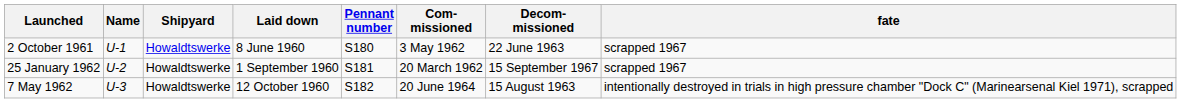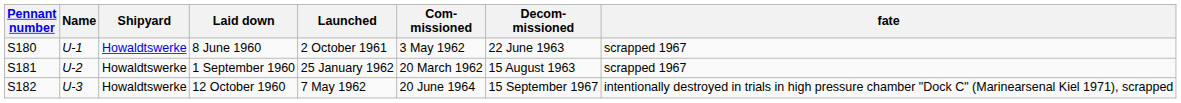columns swapped: Pennant number <-> Launched
1 September 1960 | Decom- missioned: 15 September 1967 -> 15 August 1963
12 October 1960 | Decom- missioned: 15 August 1963 -> 15 September 1967
